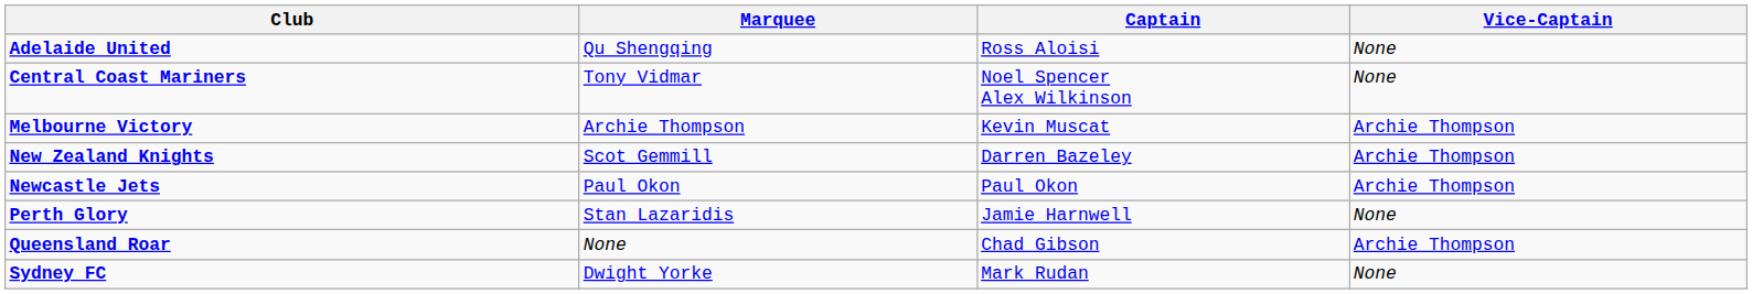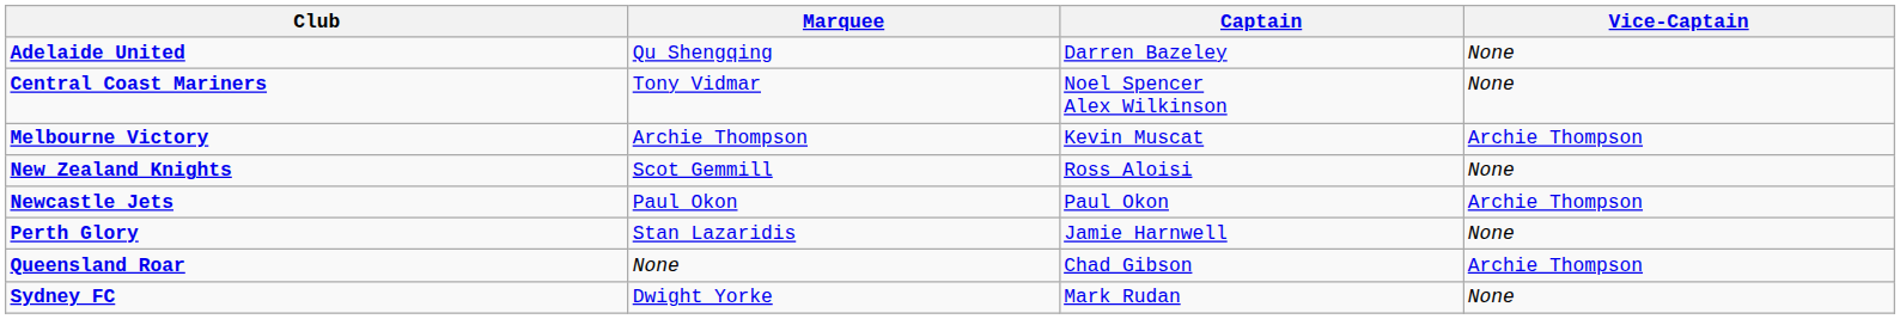Adelaide United | Captain: Ross Aloisi -> Darren Bazeley
New Zealand Knights | Captain: Darren Bazeley -> Ross Aloisi
New Zealand Knights | Vice-Captain: Archie Thompson -> None
